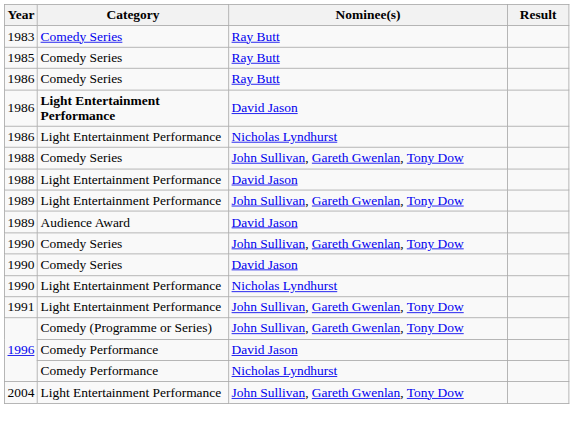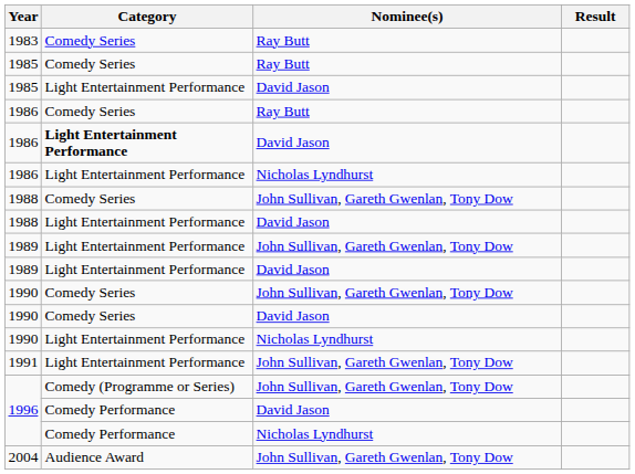+ row: 1985 | Light Entertainment Performance | David Jason
1989 / David Jason | Category: Audience Award -> Light Entertainment Performance
2004 | Category: Light Entertainment Performance -> Audience Award
